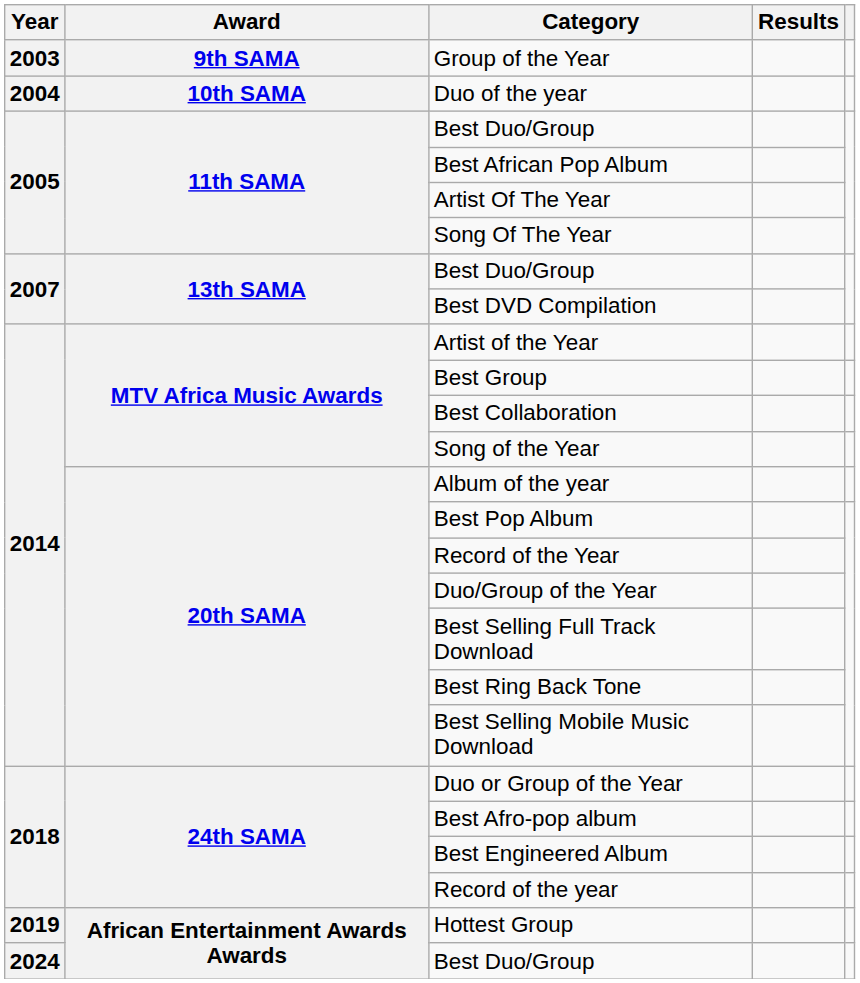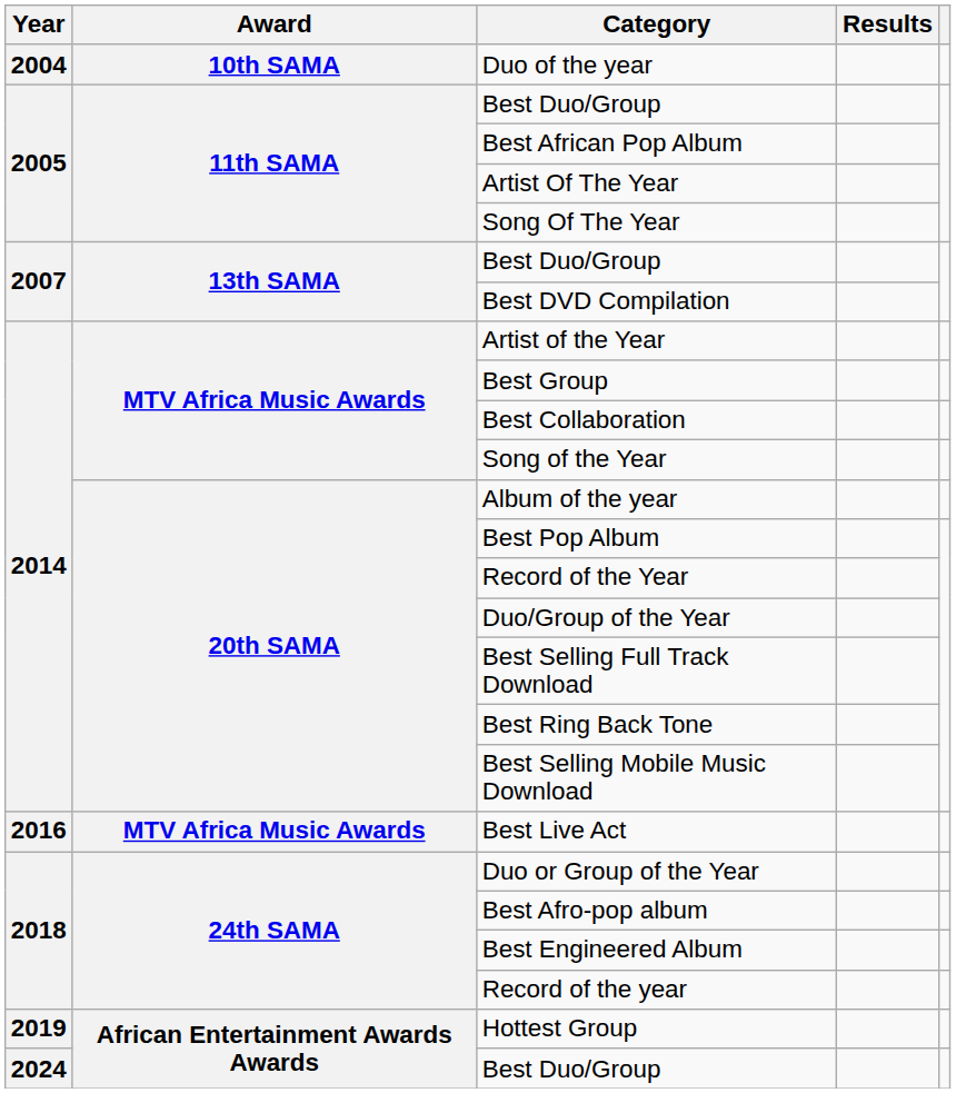- row: 2003 | 9th SAMA | Group of the Year
+ row: 2016 | MTV Africa Music Awards | Best Live Act
